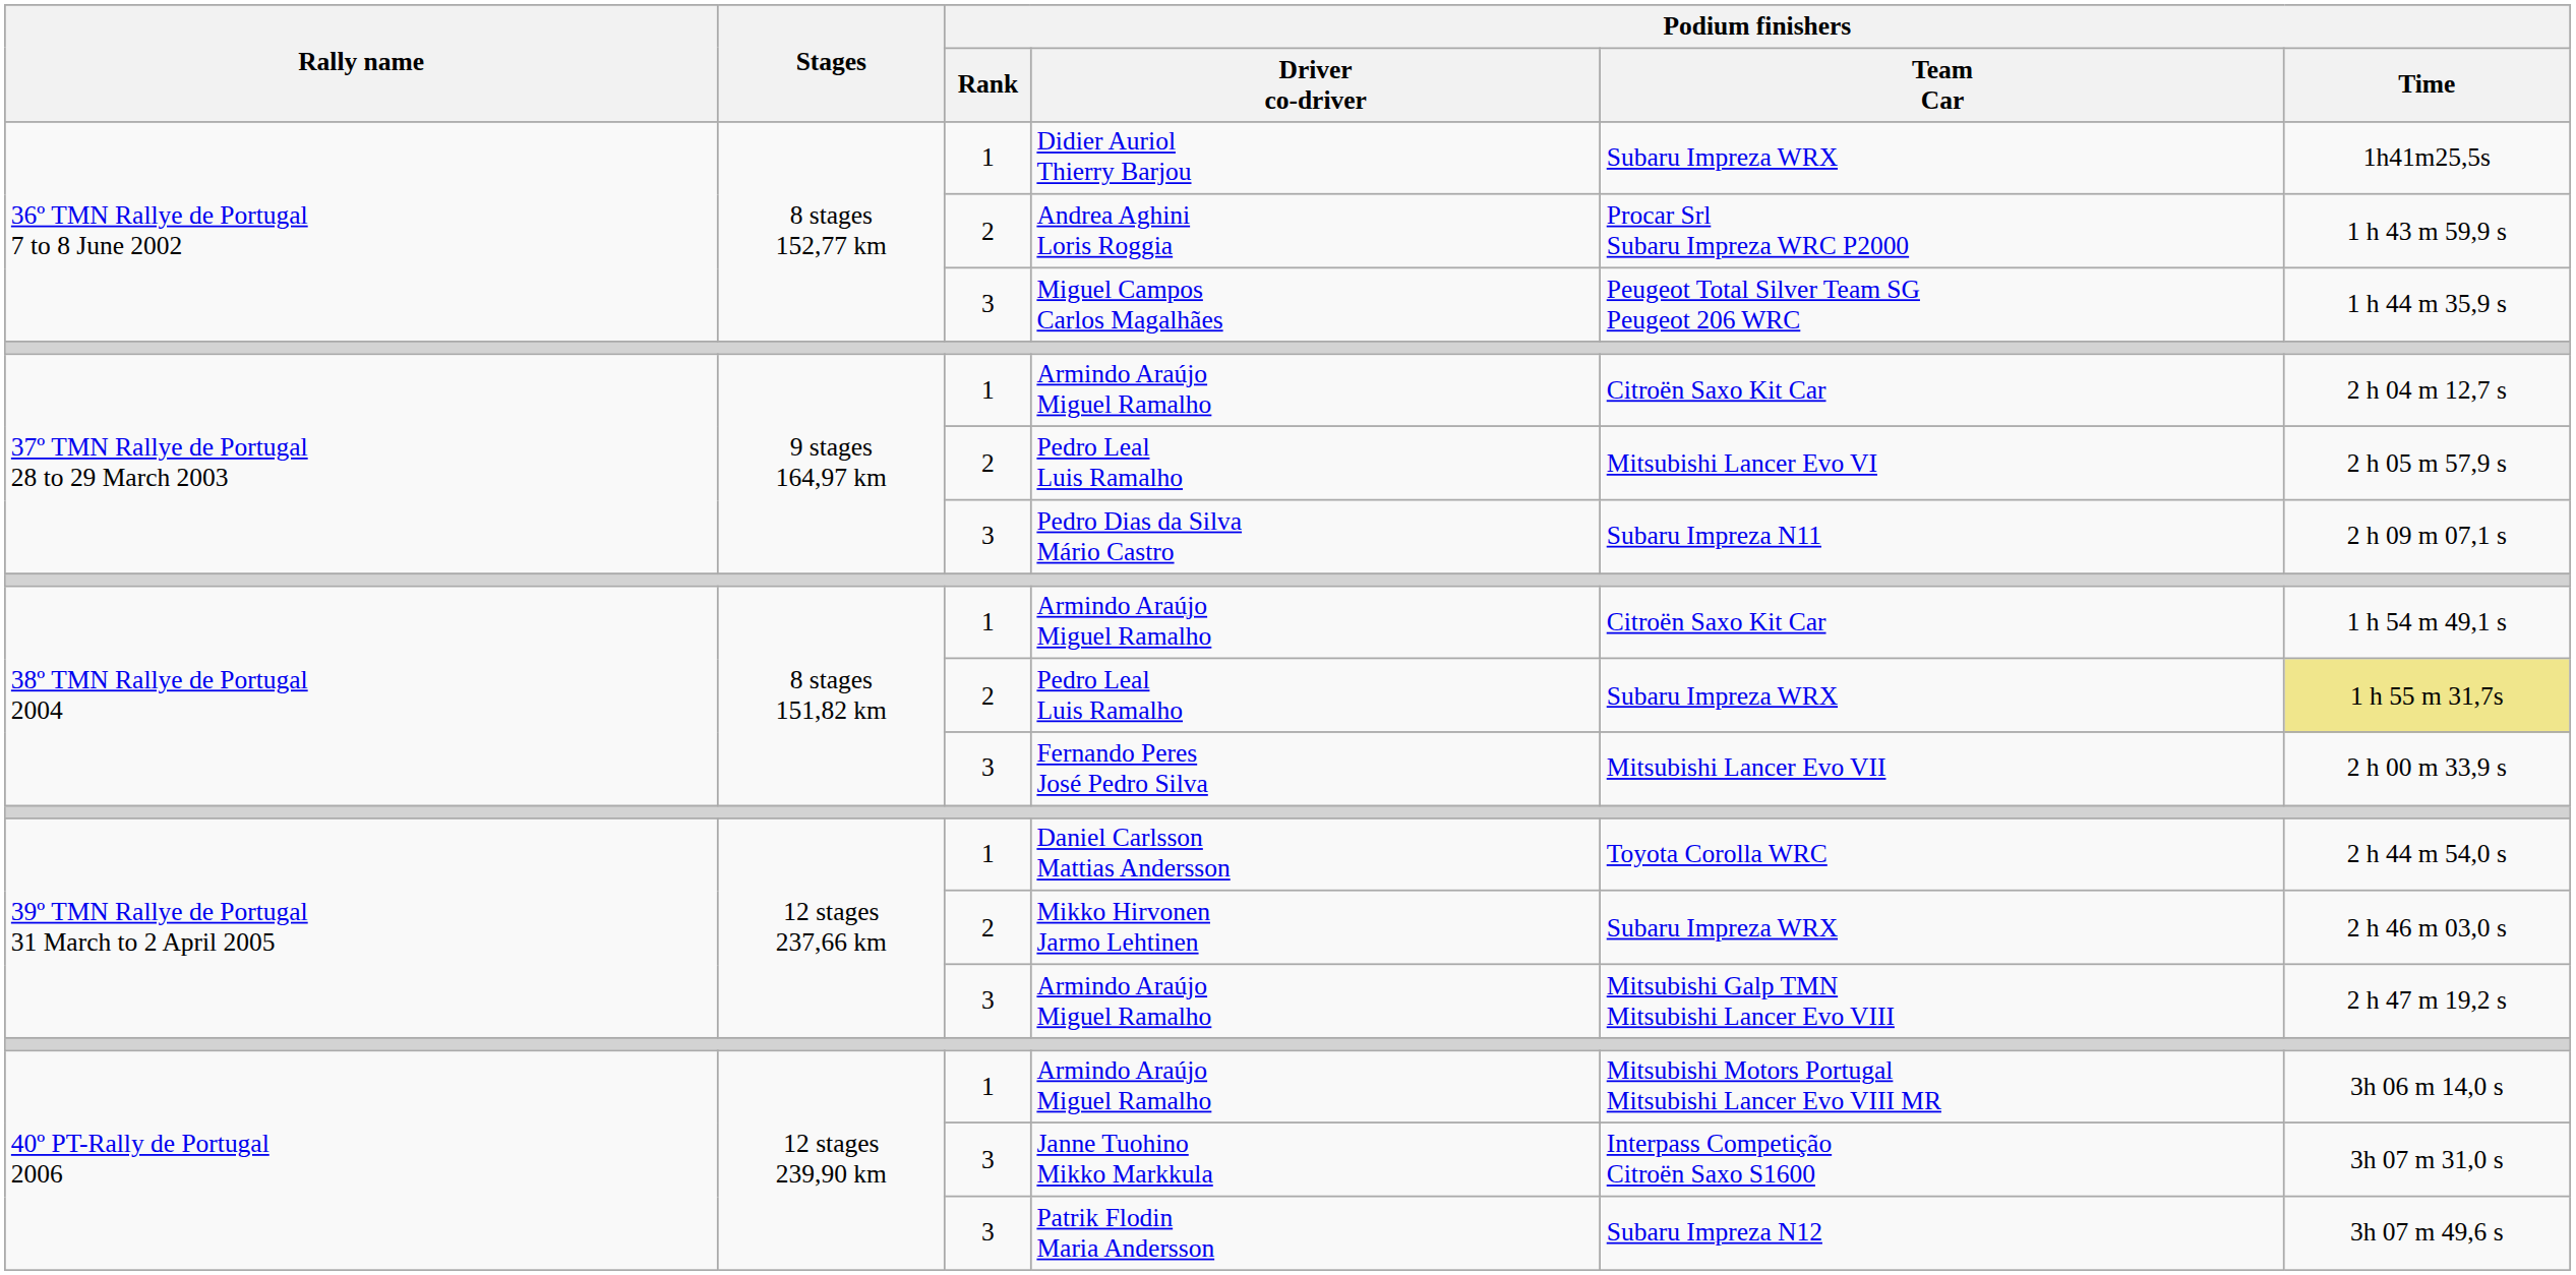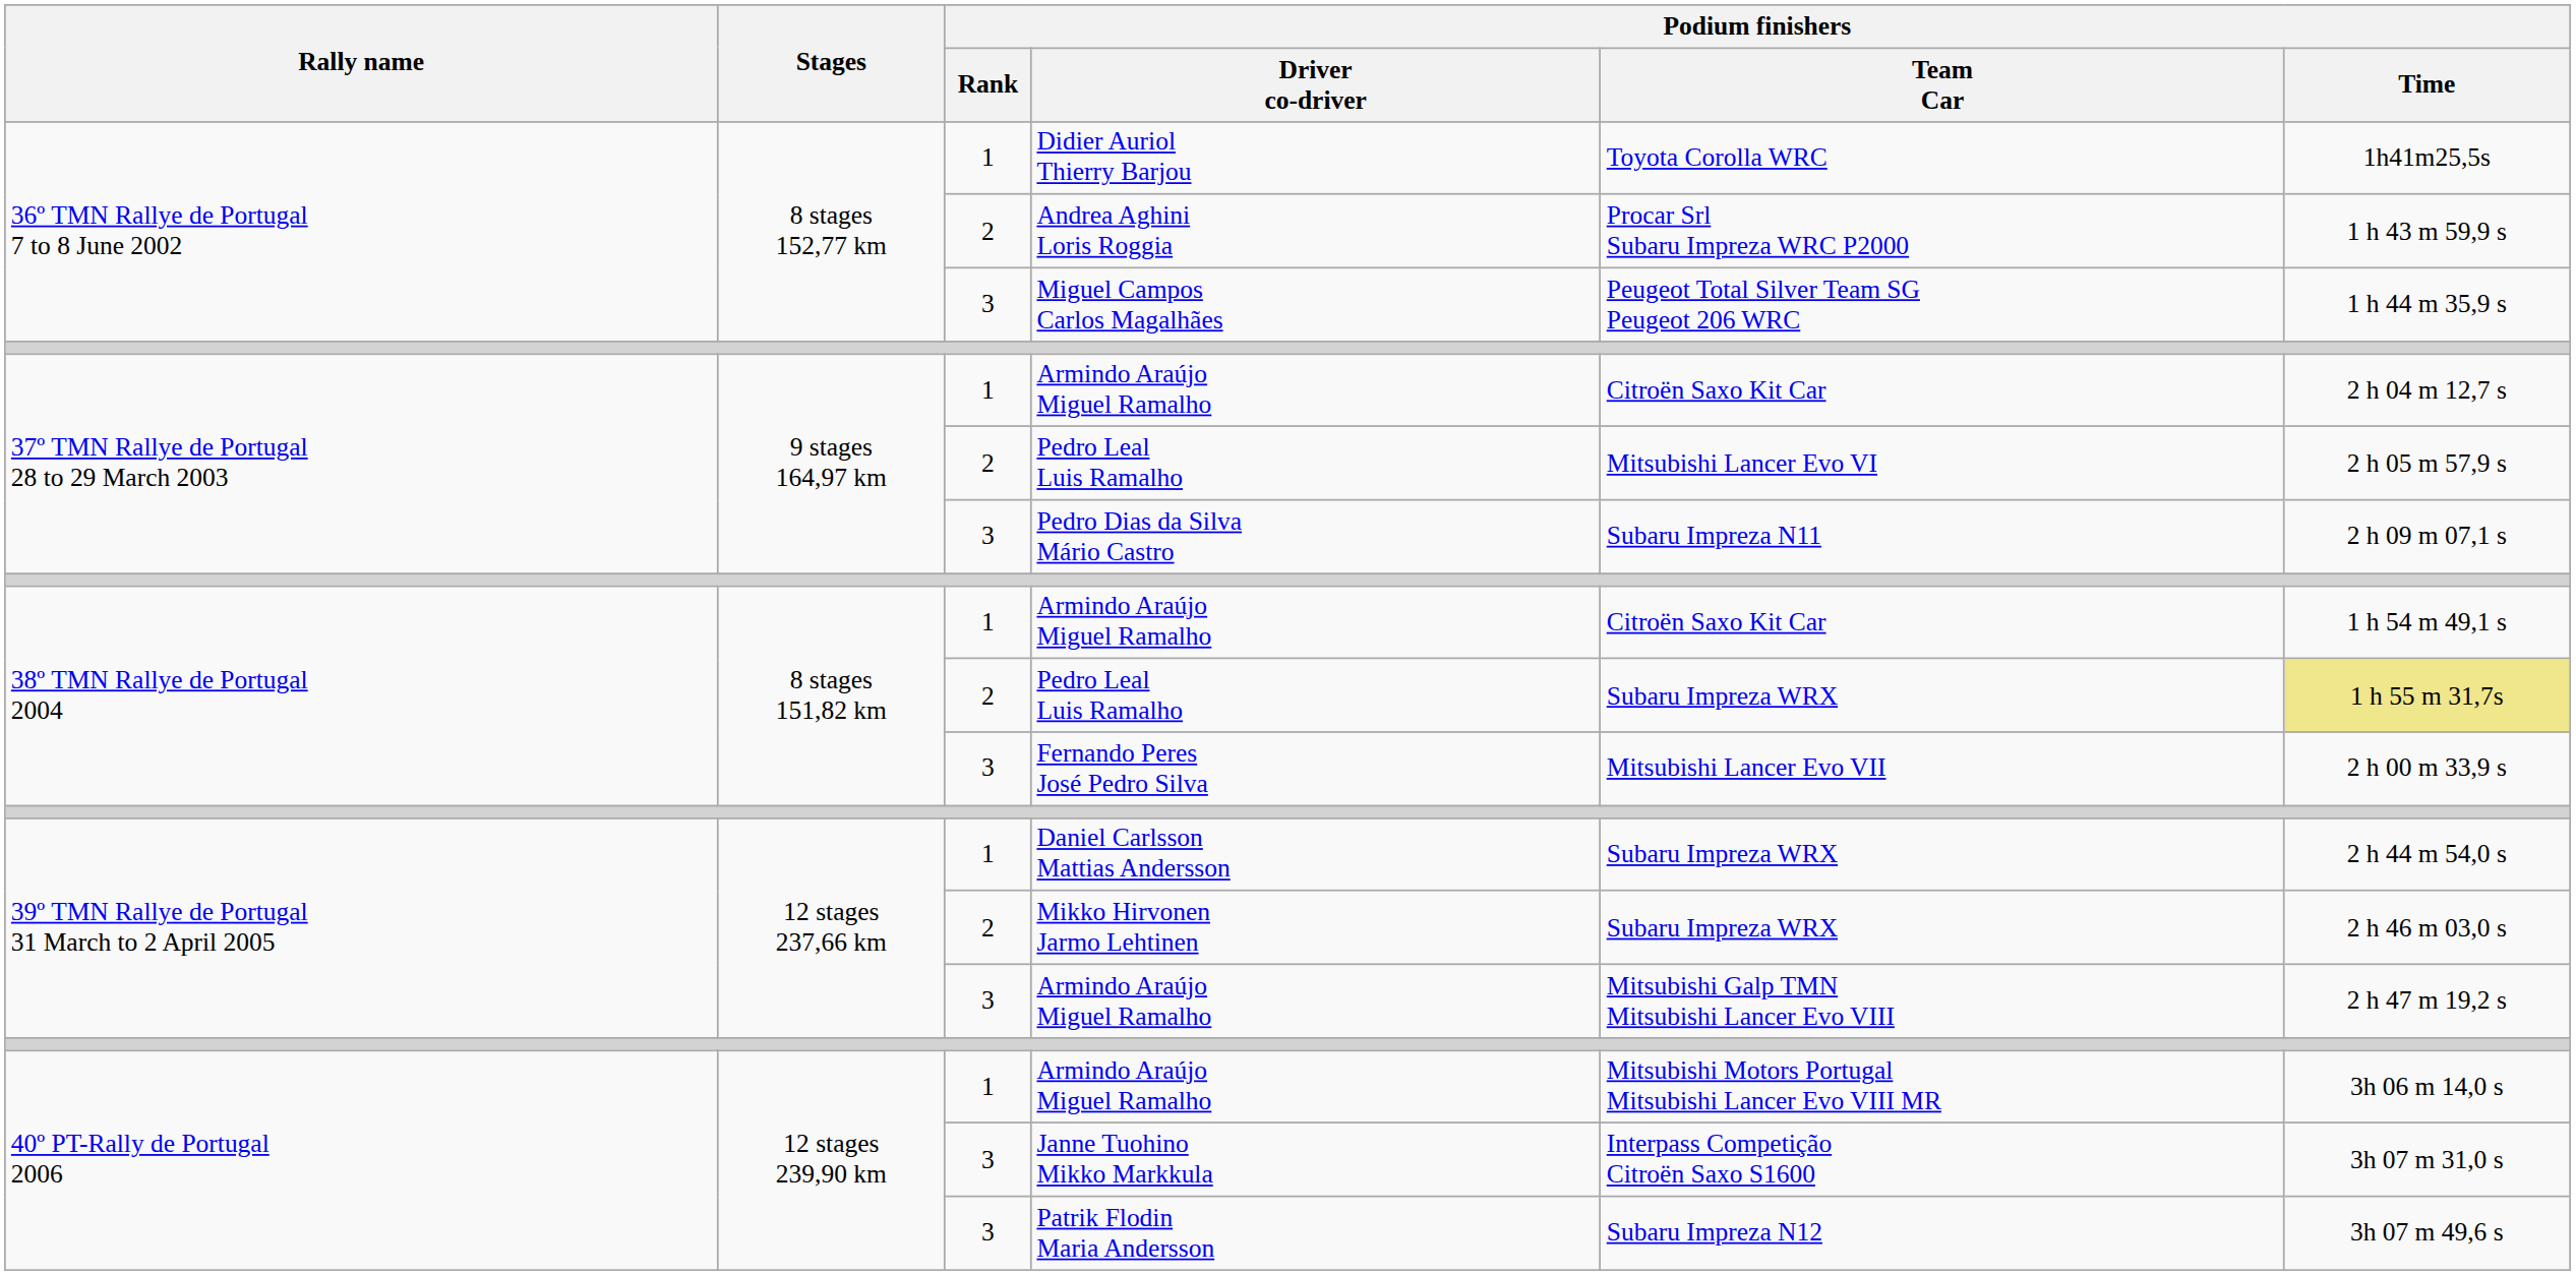Didier Auriol Thierry Barjou | Podium finishers / Team Car: Subaru Impreza WRX -> Toyota Corolla WRC
Daniel Carlsson Mattias Andersson | Podium finishers / Team Car: Toyota Corolla WRC -> Subaru Impreza WRX
